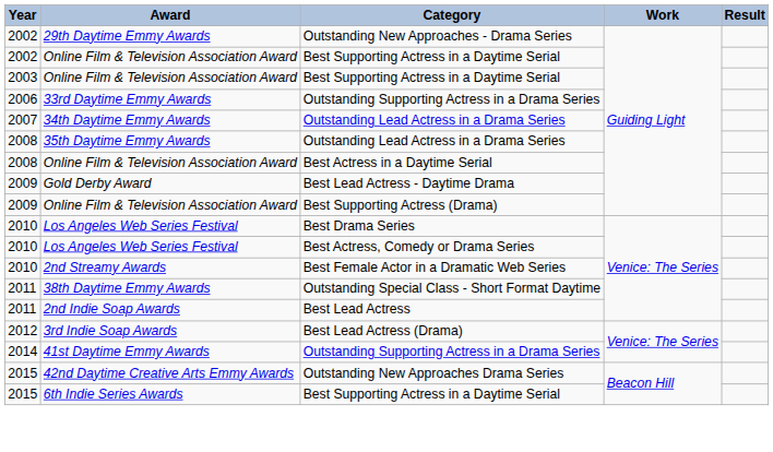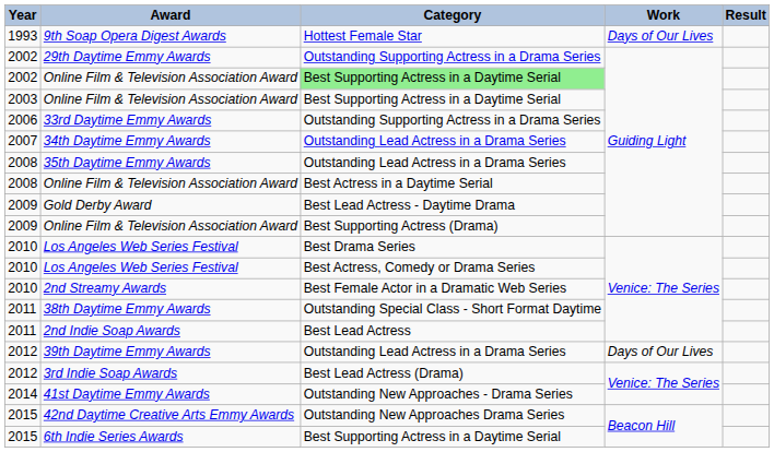+ row: 1993 | 9th Soap Opera Digest Awards | Hottest Female Star | Days of Our Lives
29th Daytime Emmy Awards | Category: Outstanding New Approaches - Drama Series -> Outstanding Supporting Actress in a Drama Series
2002 / Online Film & Television Association Award | Category: no background -> lightgreen background
+ row: 2012 | 39th Daytime Emmy Awards | Outstanding Lead Actress in a Drama Series | Days of Our Lives
41st Daytime Emmy Awards | Category: Outstanding Supporting Actress in a Drama Series -> Outstanding New Approaches - Drama Series
